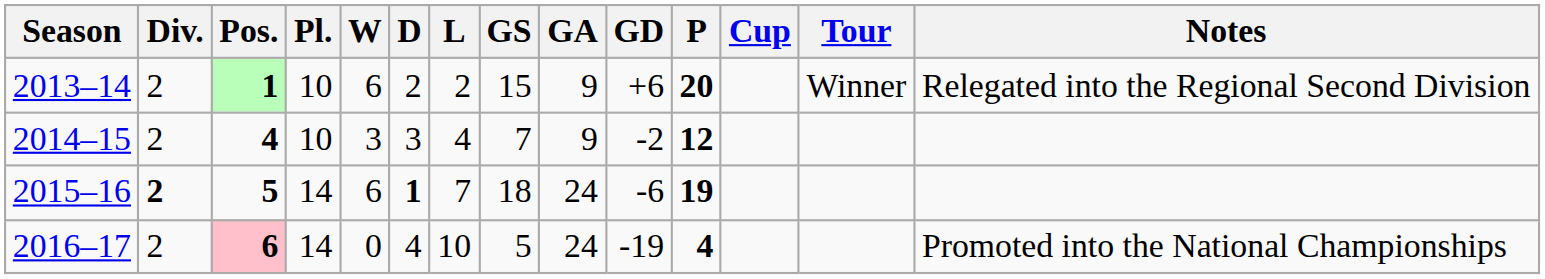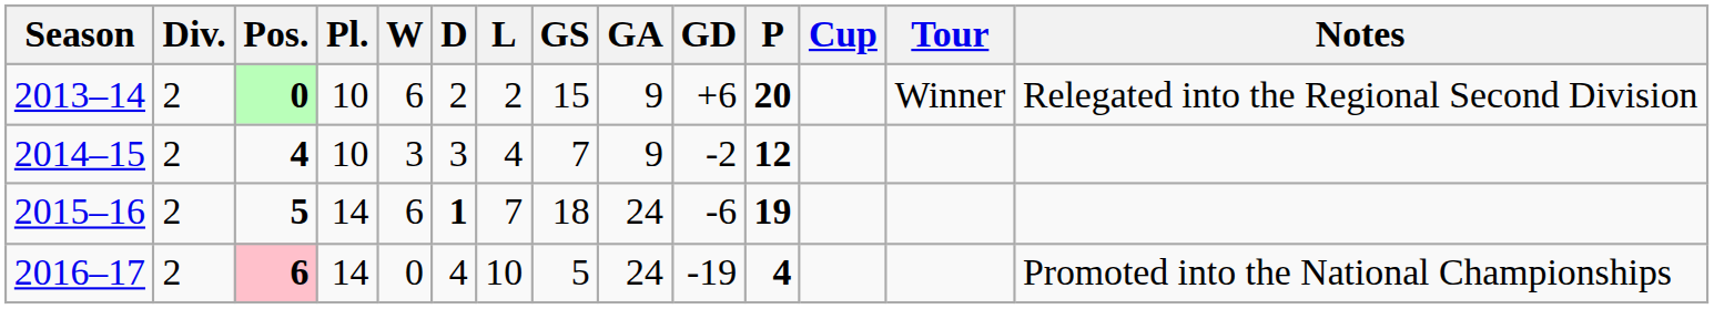2013–14 | Pos.: 1 -> 0
2015–16 | Div.: bold -> normal
